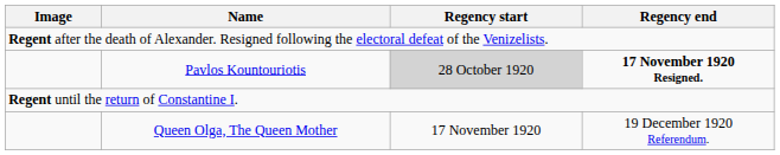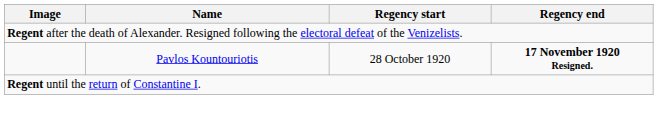Pavlos Kountouriotis | Regency start: lightgrey background -> no background
- row: Queen Olga, The Queen Mother | 17 November 1920 | 19 December 1920 Referendum.
